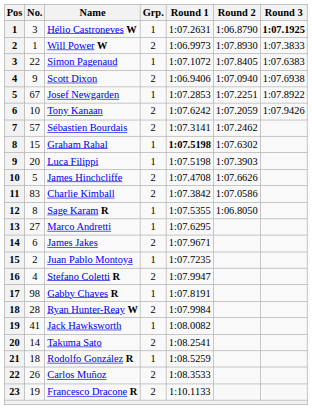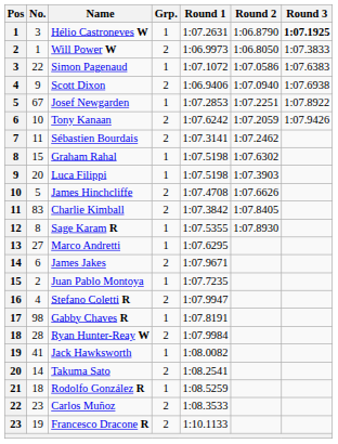Will Power W | Round 2: 1:07.8930 -> 1:06.8050
Simon Pagenaud | Round 2: 1:07.8405 -> 1:07.0586
Sébastien Bourdais | No.: 57 -> 11
Graham Rahal | Round 1: bold -> normal
Charlie Kimball | Round 2: 1:07.0586 -> 1:07.8405
Sage Karam R | Round 2: 1:06.8050 -> 1:07.8930
Carlos Muñoz | No.: 26 -> 23
